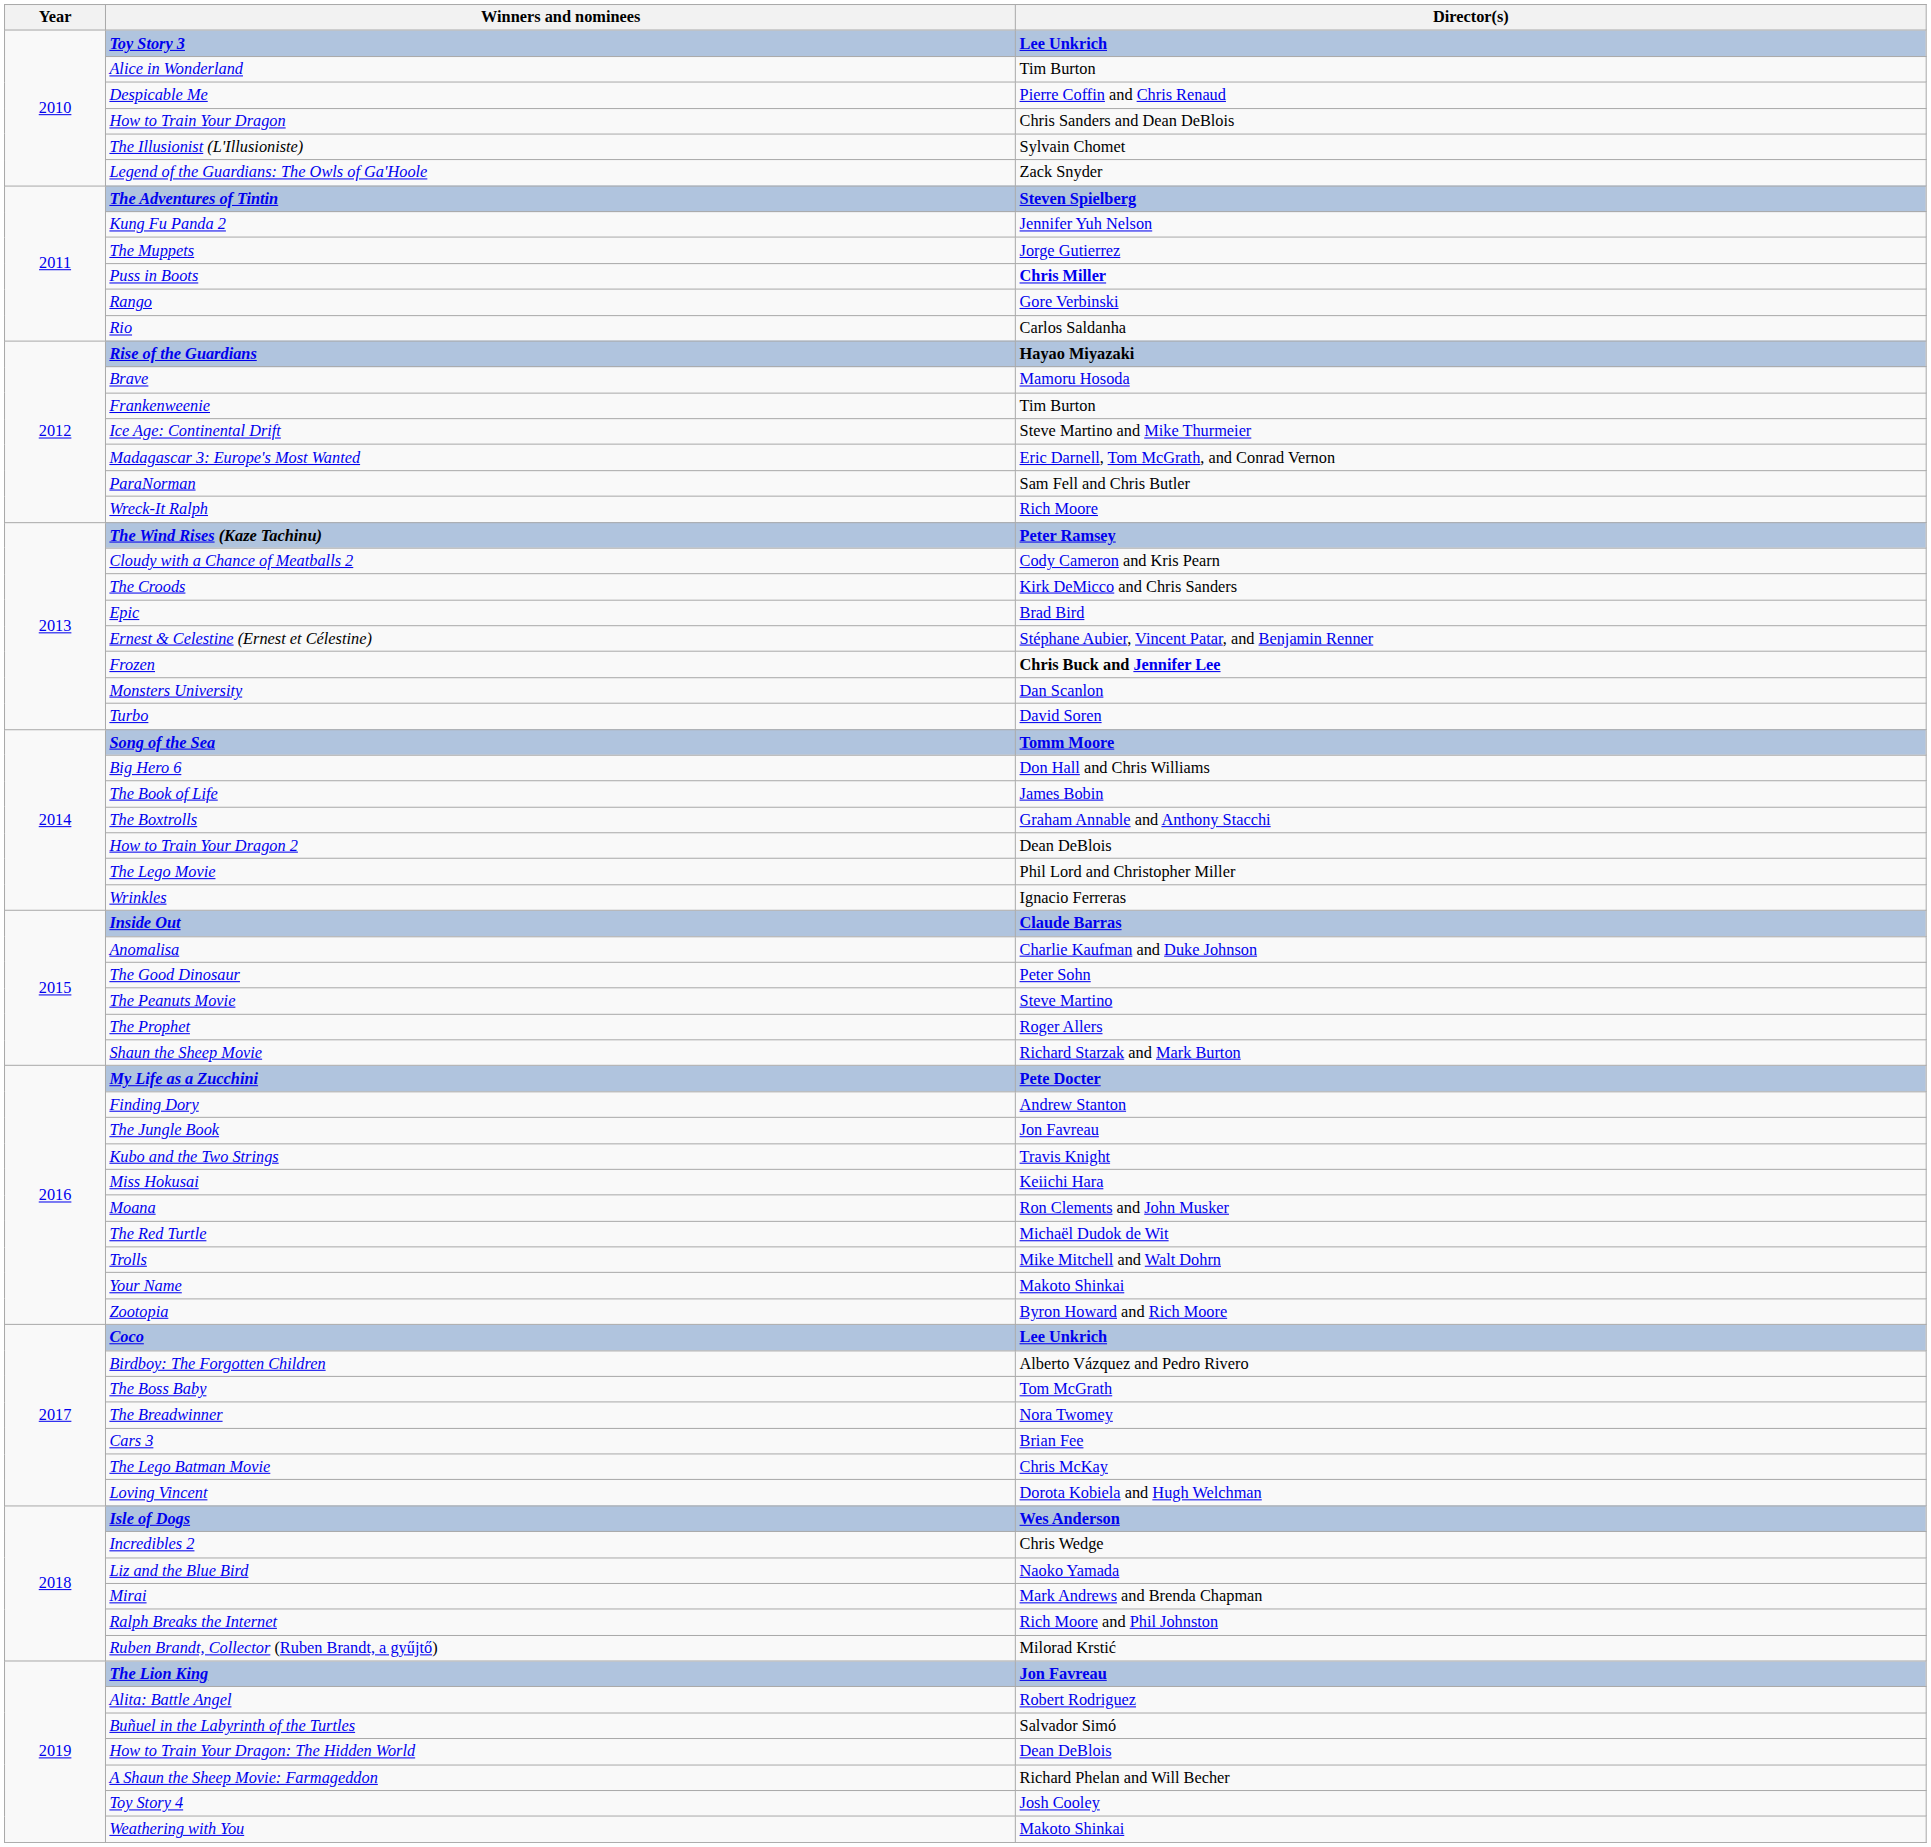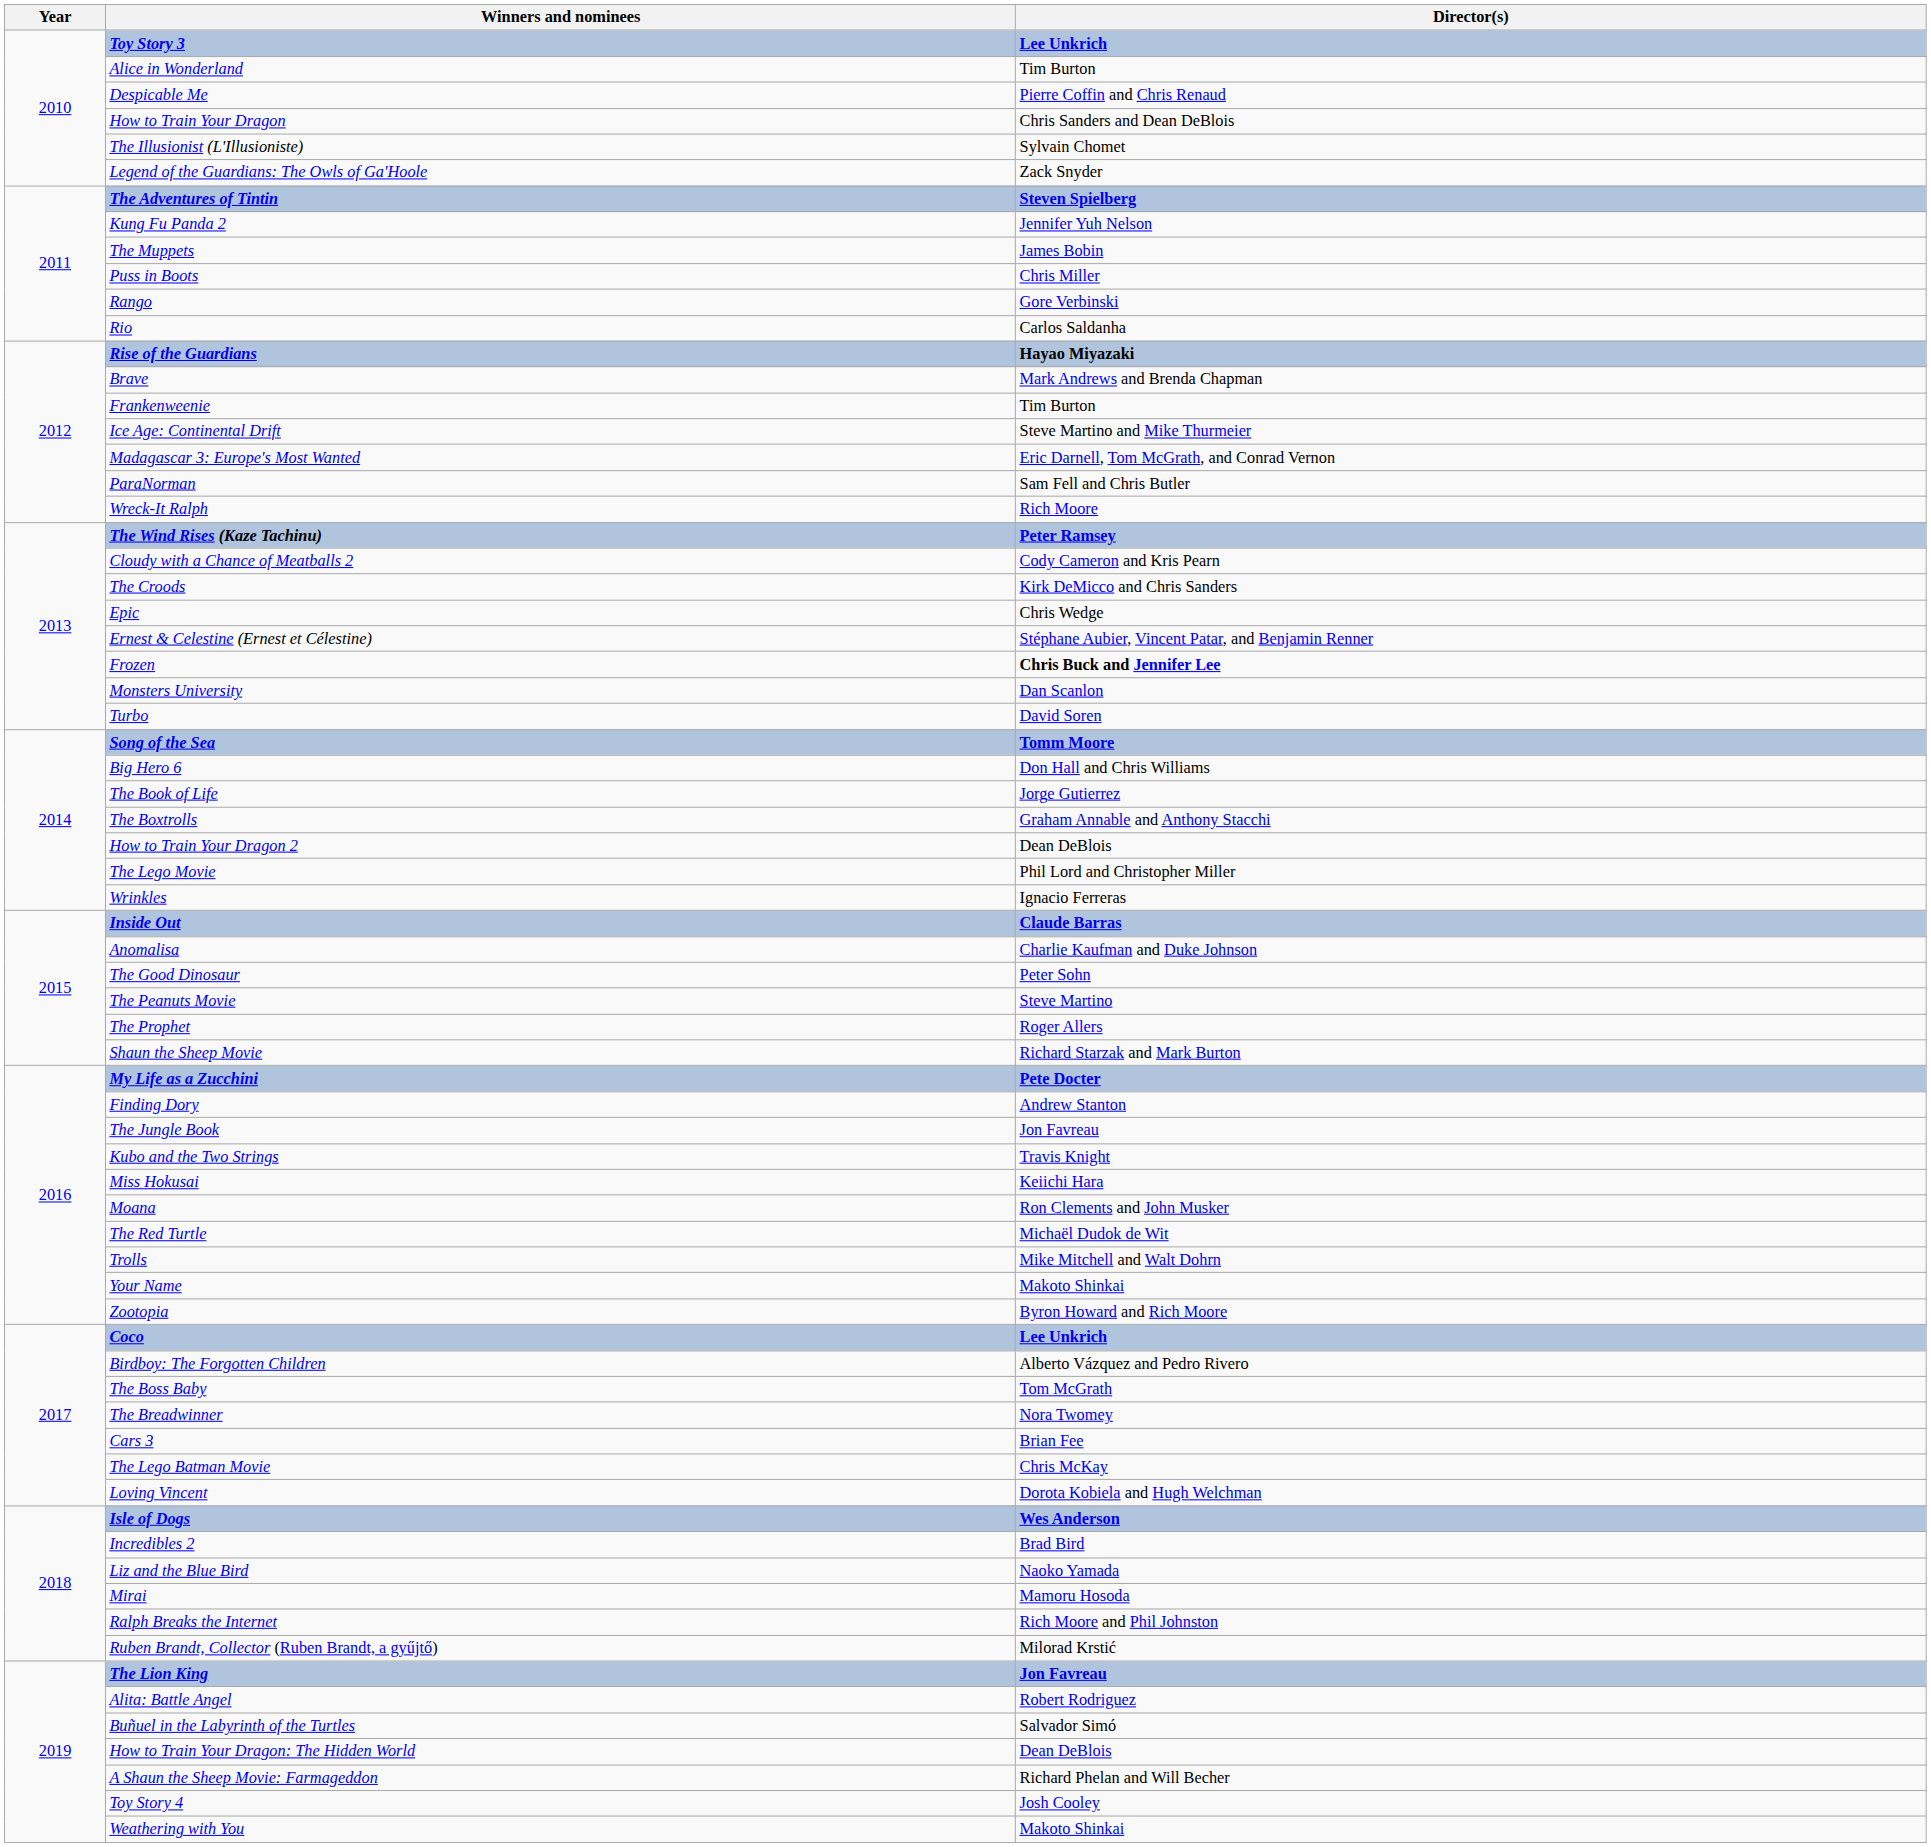The Muppets | Director(s): Jorge Gutierrez -> James Bobin
Puss in Boots | Director(s): bold -> normal
Brave | Director(s): Mamoru Hosoda -> Mark Andrews and Brenda Chapman
Epic | Director(s): Brad Bird -> Chris Wedge
The Book of Life | Director(s): James Bobin -> Jorge Gutierrez
Incredibles 2 | Director(s): Chris Wedge -> Brad Bird
Mirai | Director(s): Mark Andrews and Brenda Chapman -> Mamoru Hosoda
